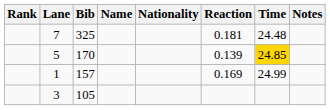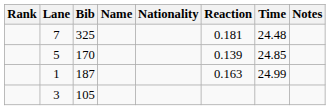5 | Time: gold background -> no background
1 | Bib: 157 -> 187
1 | Reaction: 0.169 -> 0.163
